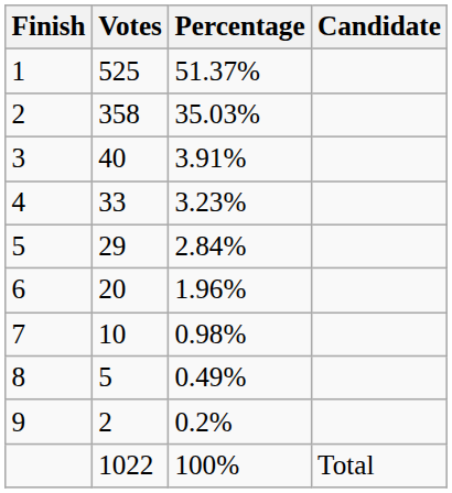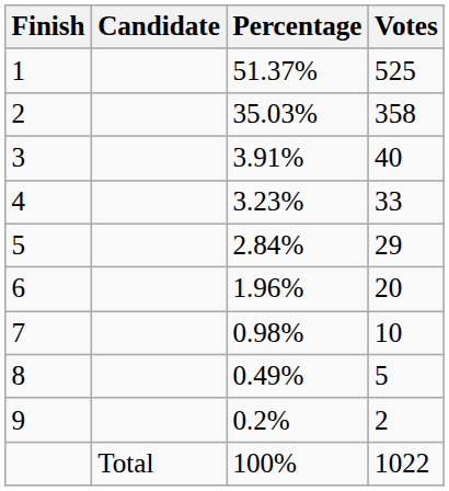columns swapped: Candidate <-> Votes
